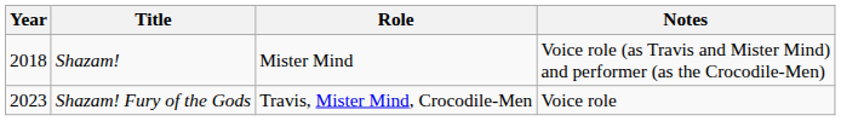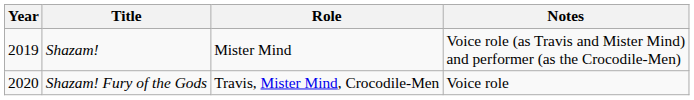Shazam! | Year: 2018 -> 2019
Shazam! Fury of the Gods | Year: 2023 -> 2020
